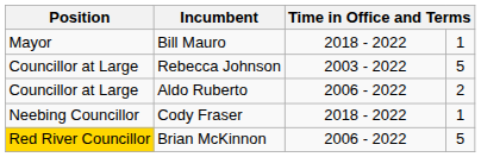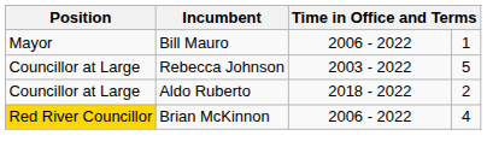Bill Mauro | column 3: 2018 - 2022 -> 2006 - 2022
Aldo Ruberto | column 3: 2006 - 2022 -> 2018 - 2022
- row: Neebing Councillor | Cody Fraser | 2018 - 2022 | 1
Brian McKinnon | column 4: 5 -> 4
